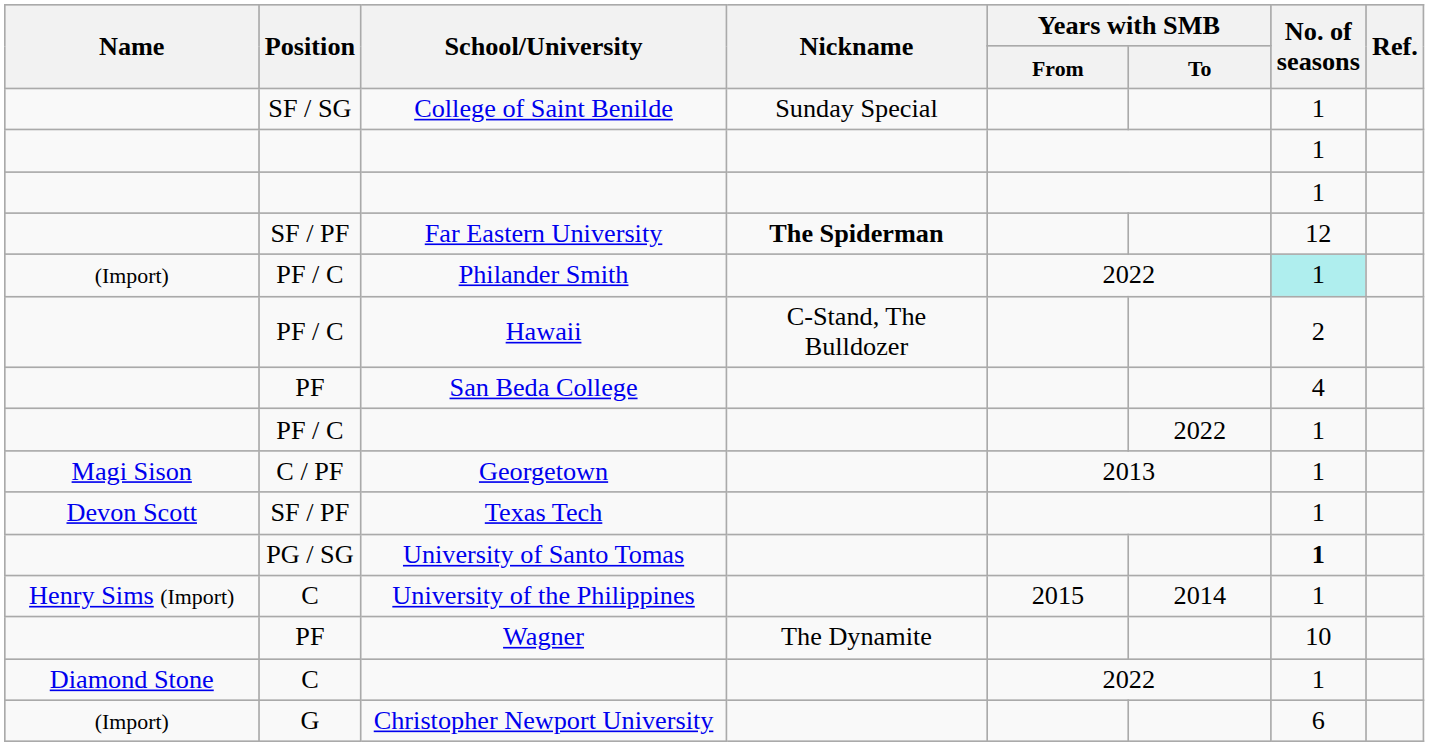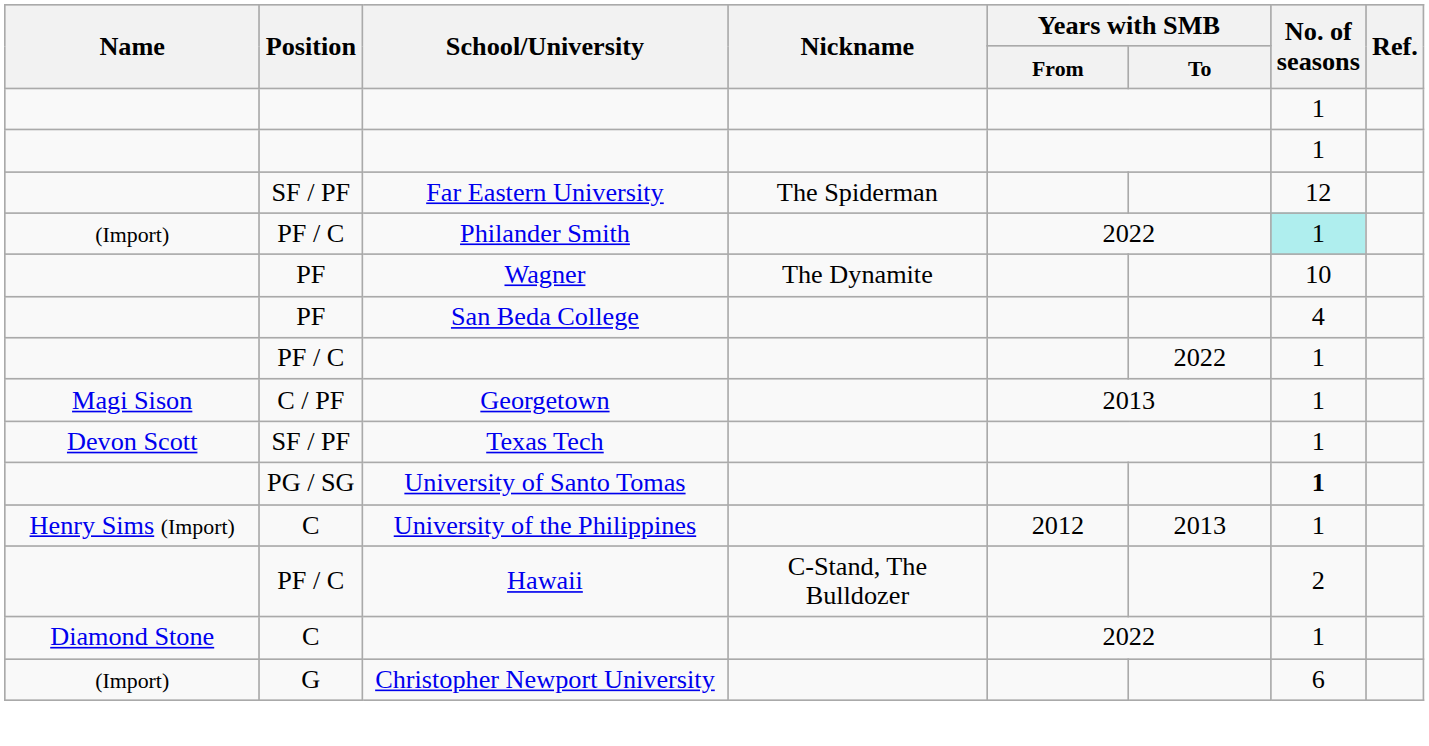- row: SF / SG | College of Saint Benilde | Sunday Special | 1
Far Eastern University | Nickname: bold -> normal
rows swapped: Wagner <-> Hawaii
University of the Philippines | Years with SMB / From: 2015 -> 2012
University of the Philippines | Years with SMB / To: 2014 -> 2013
